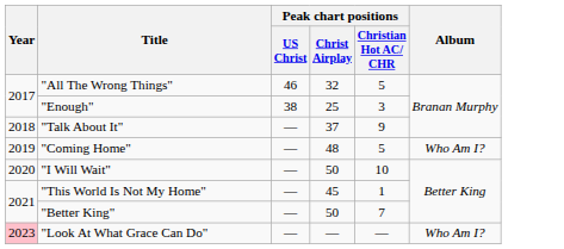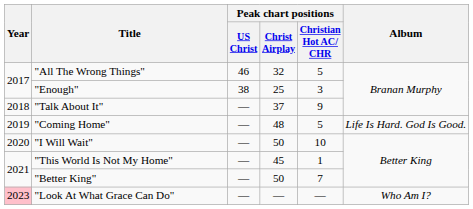"Coming Home" | Album: Who Am I? -> Life Is Hard. God Is Good.
